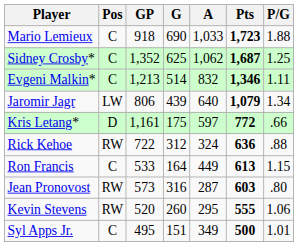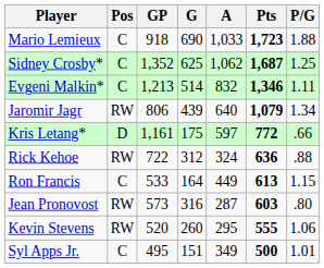Jaromir Jagr | Pos: LW -> RW
